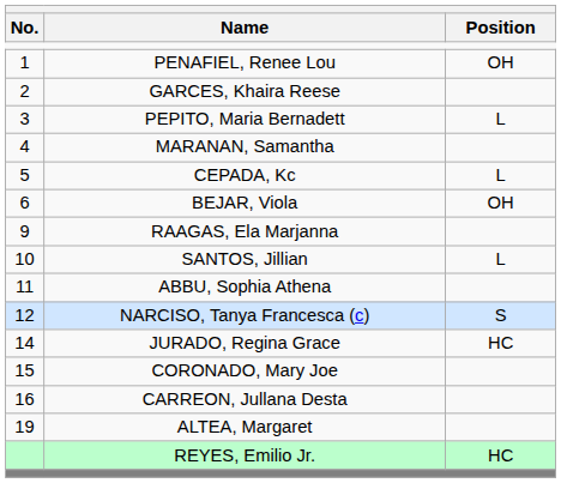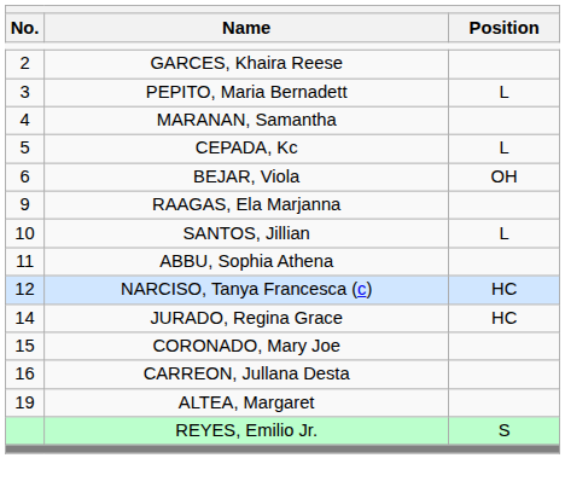- row: 1 | PENAFIEL, Renee Lou | OH
NARCISO, Tanya Francesca (c) | Position: S -> HC
REYES, Emilio Jr. | Position: HC -> S
